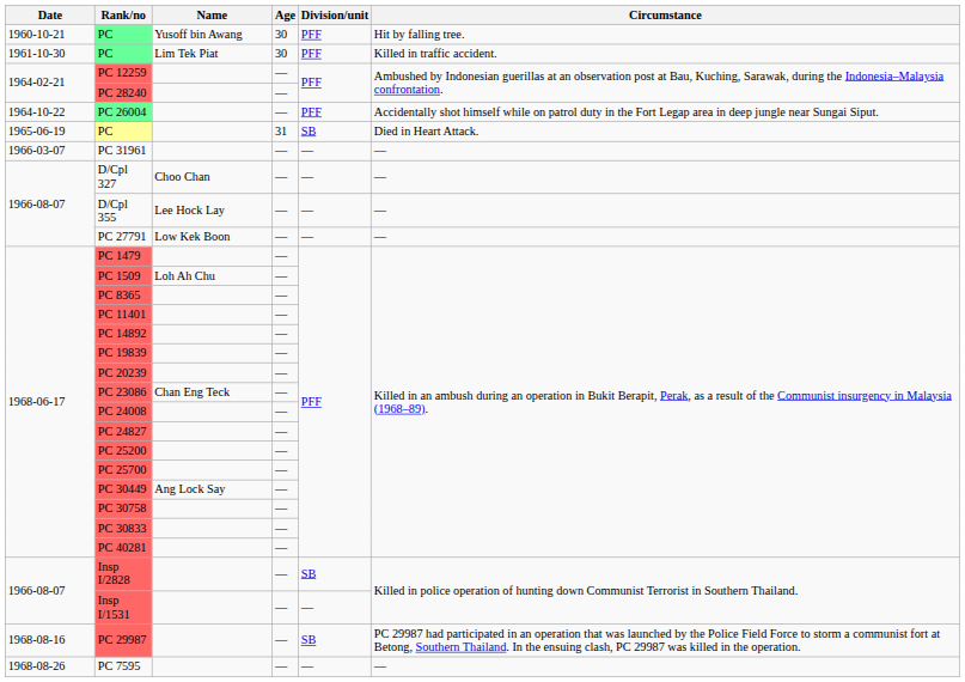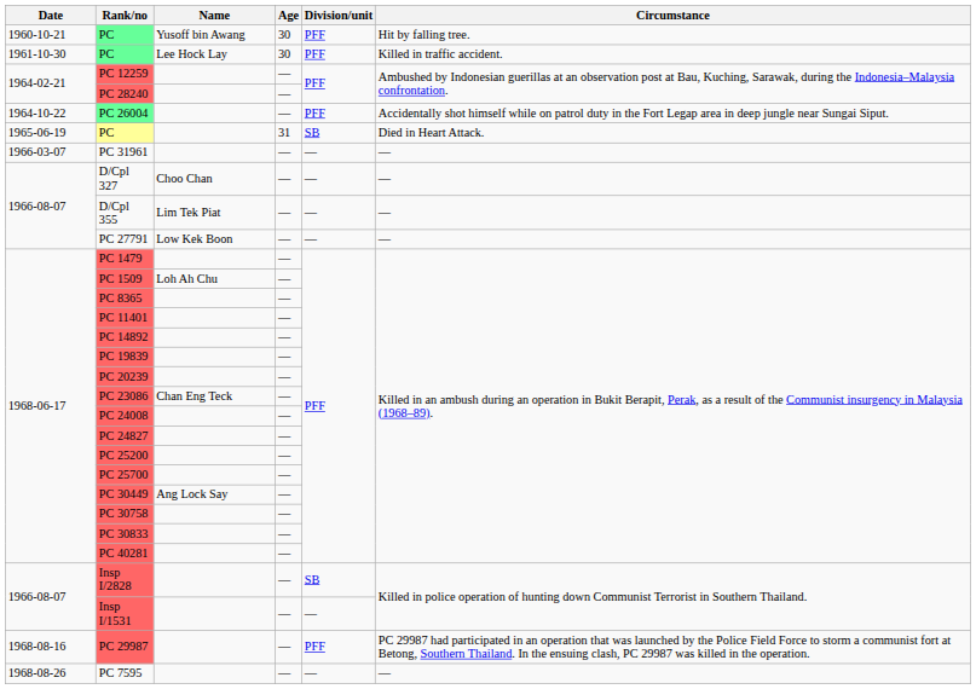1961-10-30 / PC | Name: Lim Tek Piat -> Lee Hock Lay
D/Cpl 355 | Name: Lee Hock Lay -> Lim Tek Piat
PC 29987 | Division/unit: SB -> PFF
